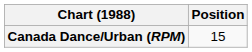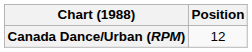Canada Dance/Urban (RPM) | Position: 15 -> 12
